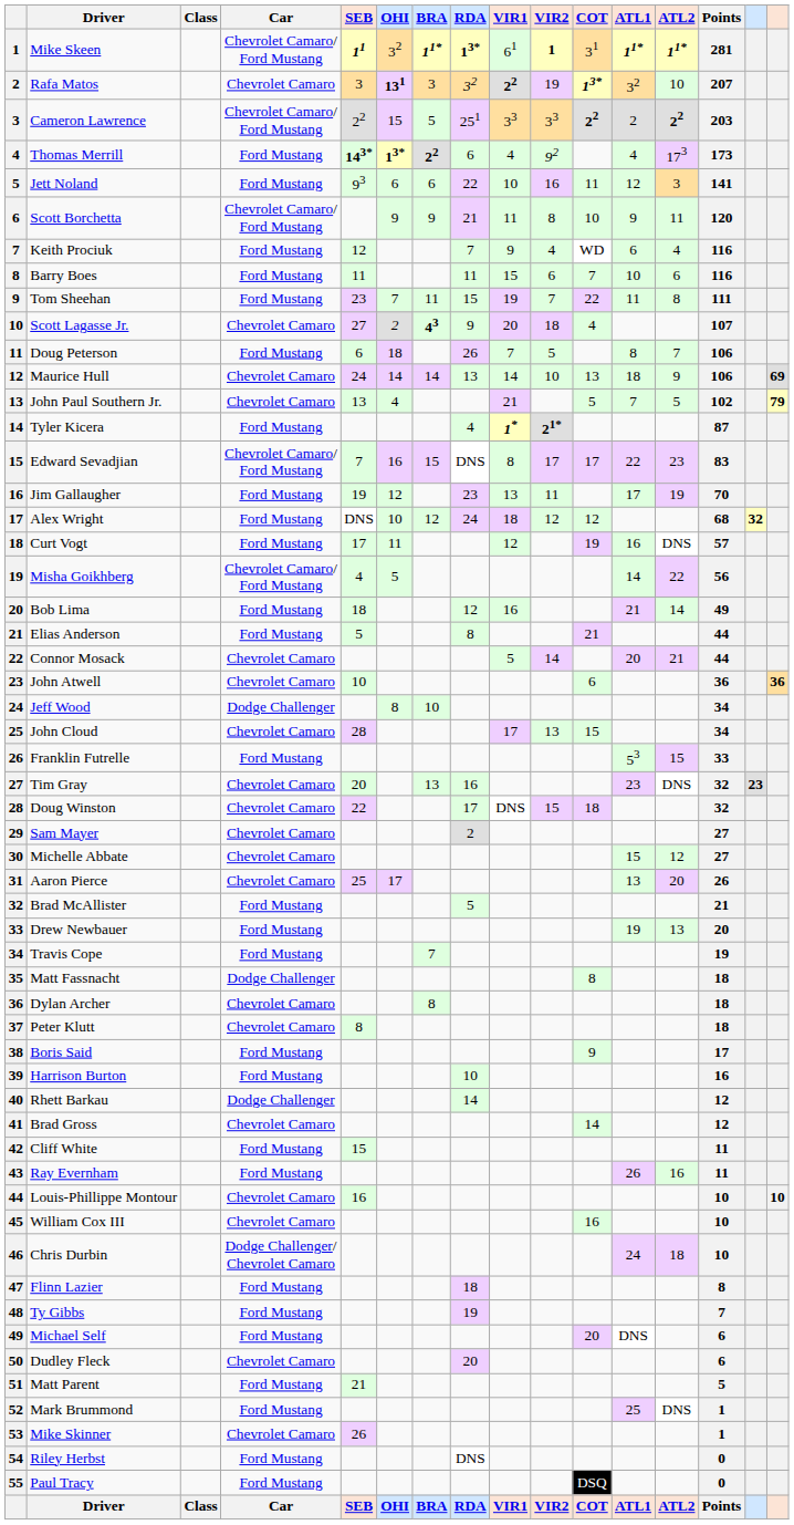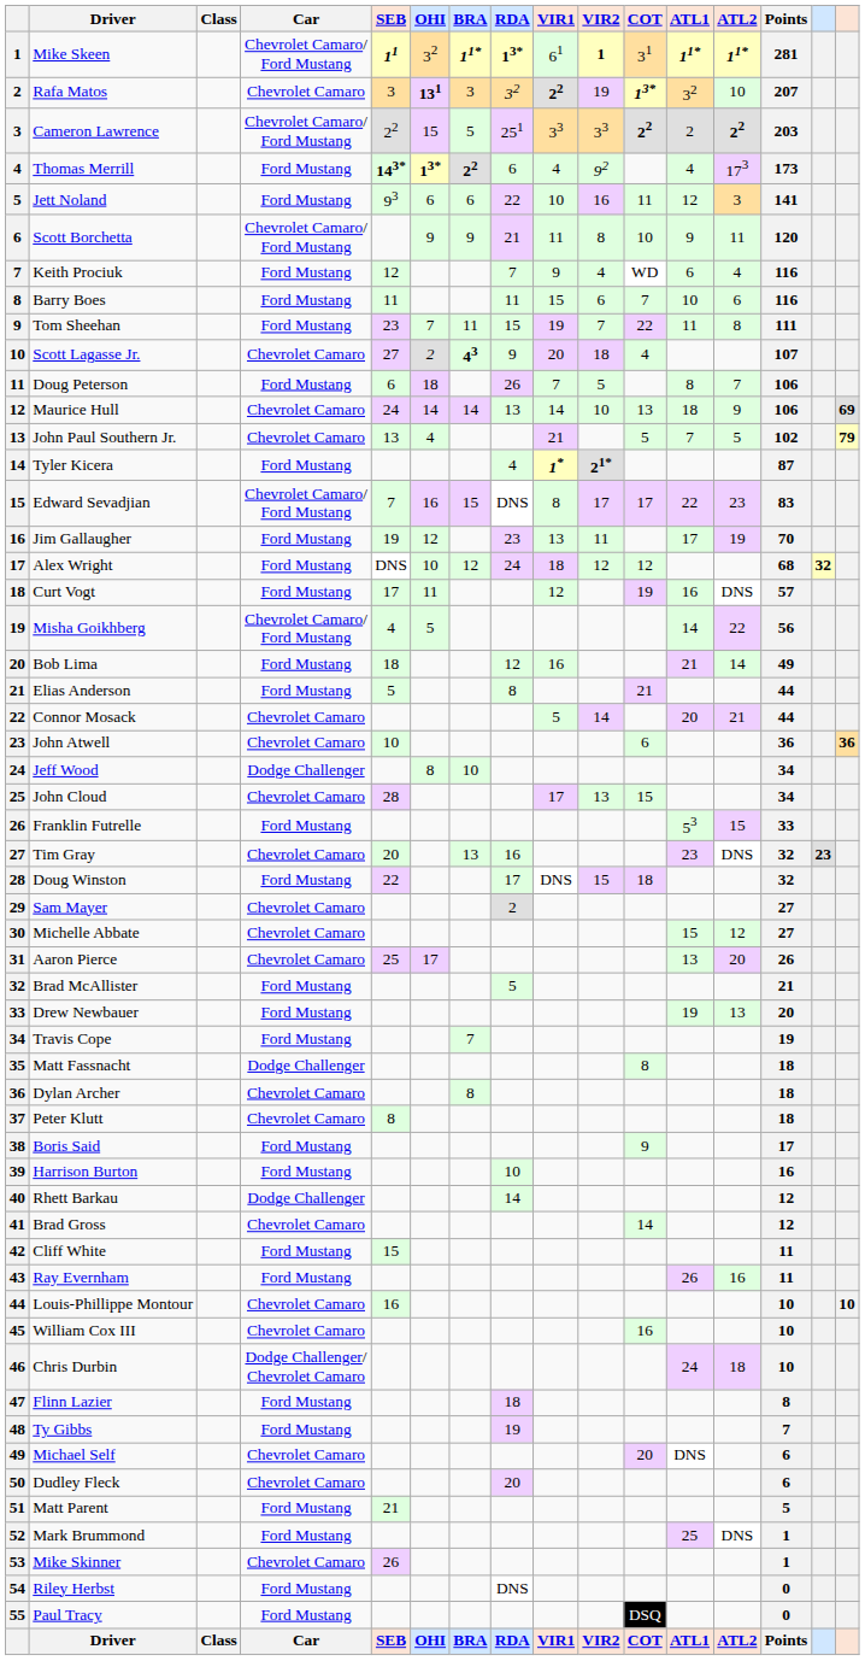Doug Winston | column 4: Chevrolet Camaro -> Ford Mustang
Michael Self | column 4: Ford Mustang -> Chevrolet Camaro
